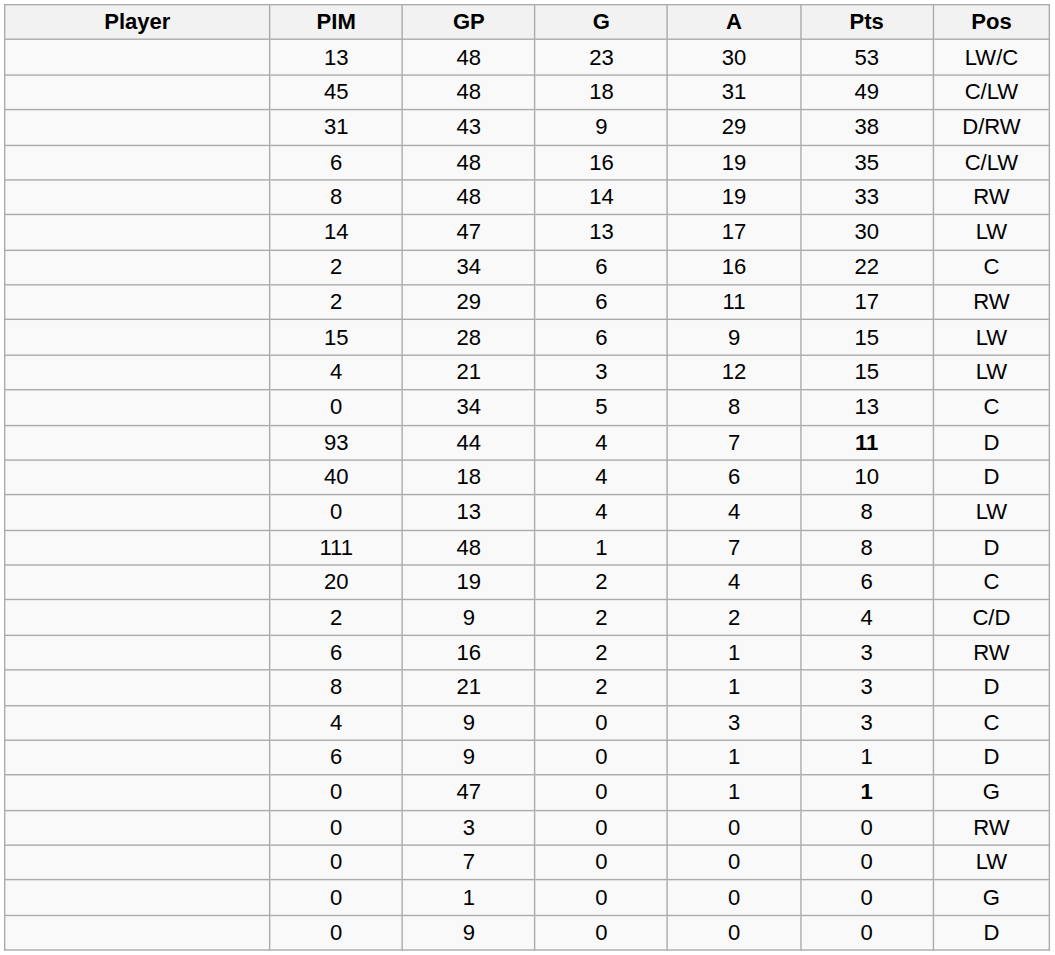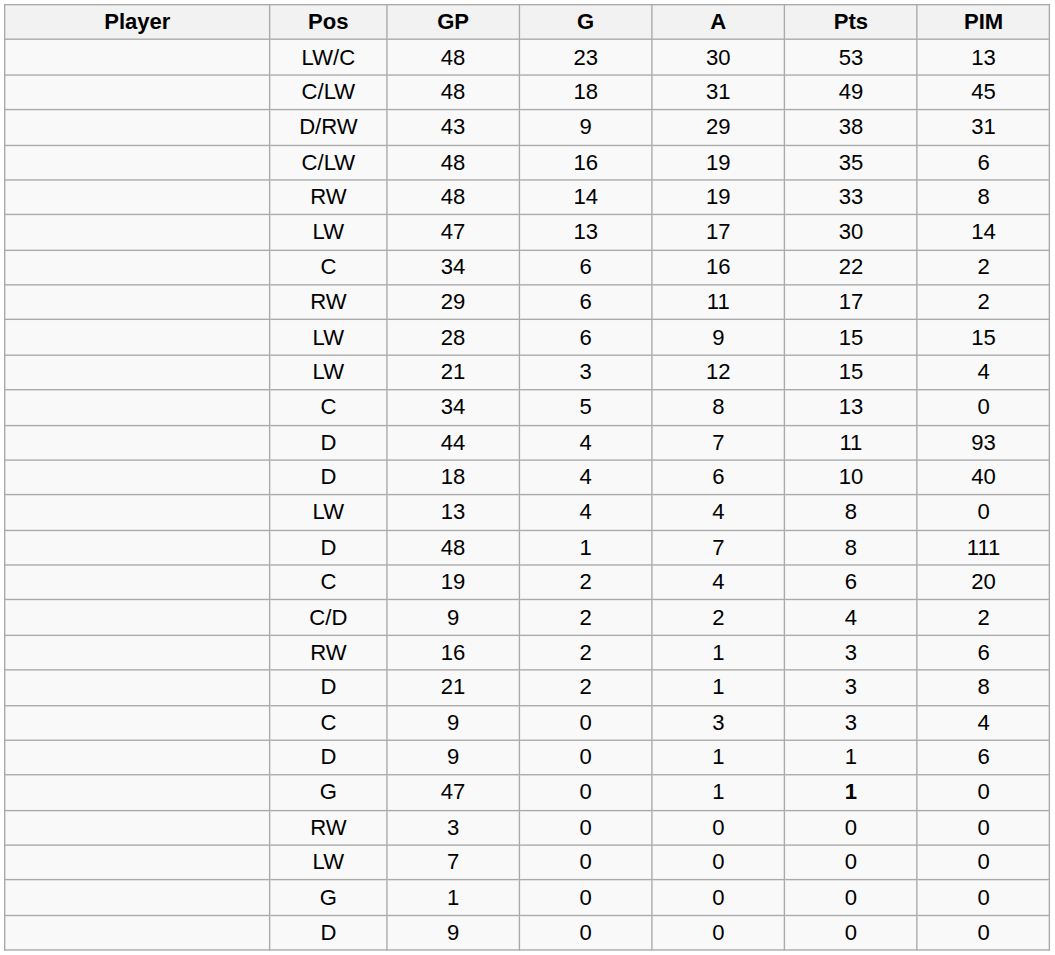columns swapped: Pos <-> PIM
44 | Pts: bold -> normal
